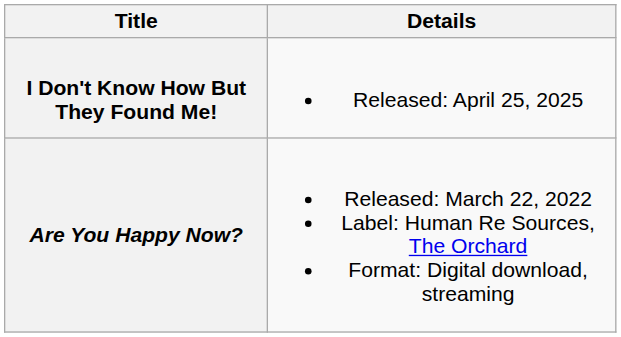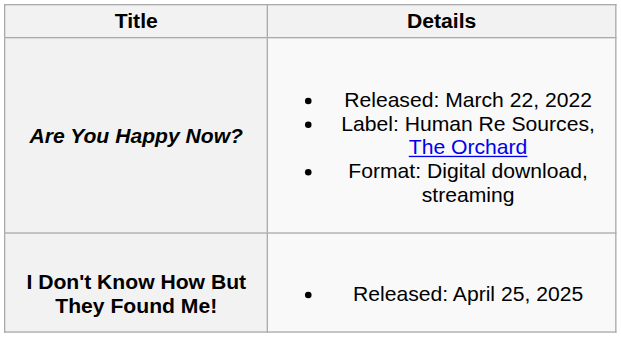rows swapped: Are You Happy Now? <-> I Don't Know How But They Found Me!
